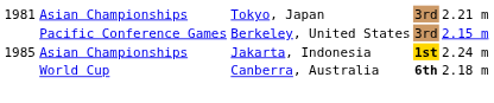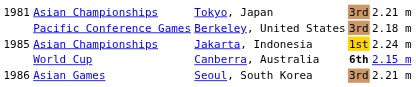Pacific Conference Games | column 5: 2.15 m -> 2.18 m
Asian Championships / Jakarta, Indonesia | column 4: bold -> normal
World Cup | column 5: 2.18 m -> 2.15 m
+ row: 1986 | Asian Games | Seoul, South Korea | 3rd | 2.21 m
